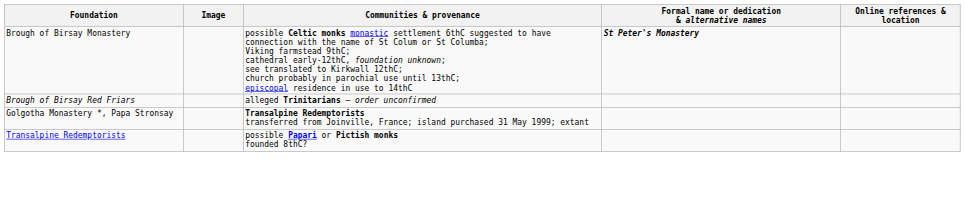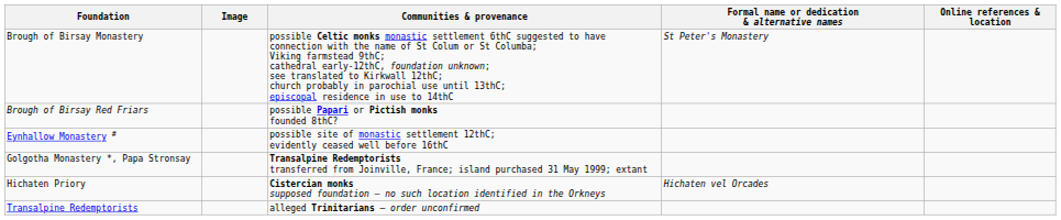Brough of Birsay Monastery | Formal name or dedication & alternative names: bold -> normal
Brough of Birsay Red Friars | Communities & provenance: alleged Trinitarians — order unconfirmed -> possible Papari or Pictish monks founded 8thC?
+ row: Eynhallow Monastery # | possible site of monastic settlement 12thC; evidently ceased well before 16thC
+ row: Hichaten Priory | Cistercian monks supposed foundation — no such location identified in the Orkneys | Hichaten vel Orcades
Transalpine Redemptorists | Communities & provenance: possible Papari or Pictish monks founded 8thC? -> alleged Trinitarians — order unconfirmed
